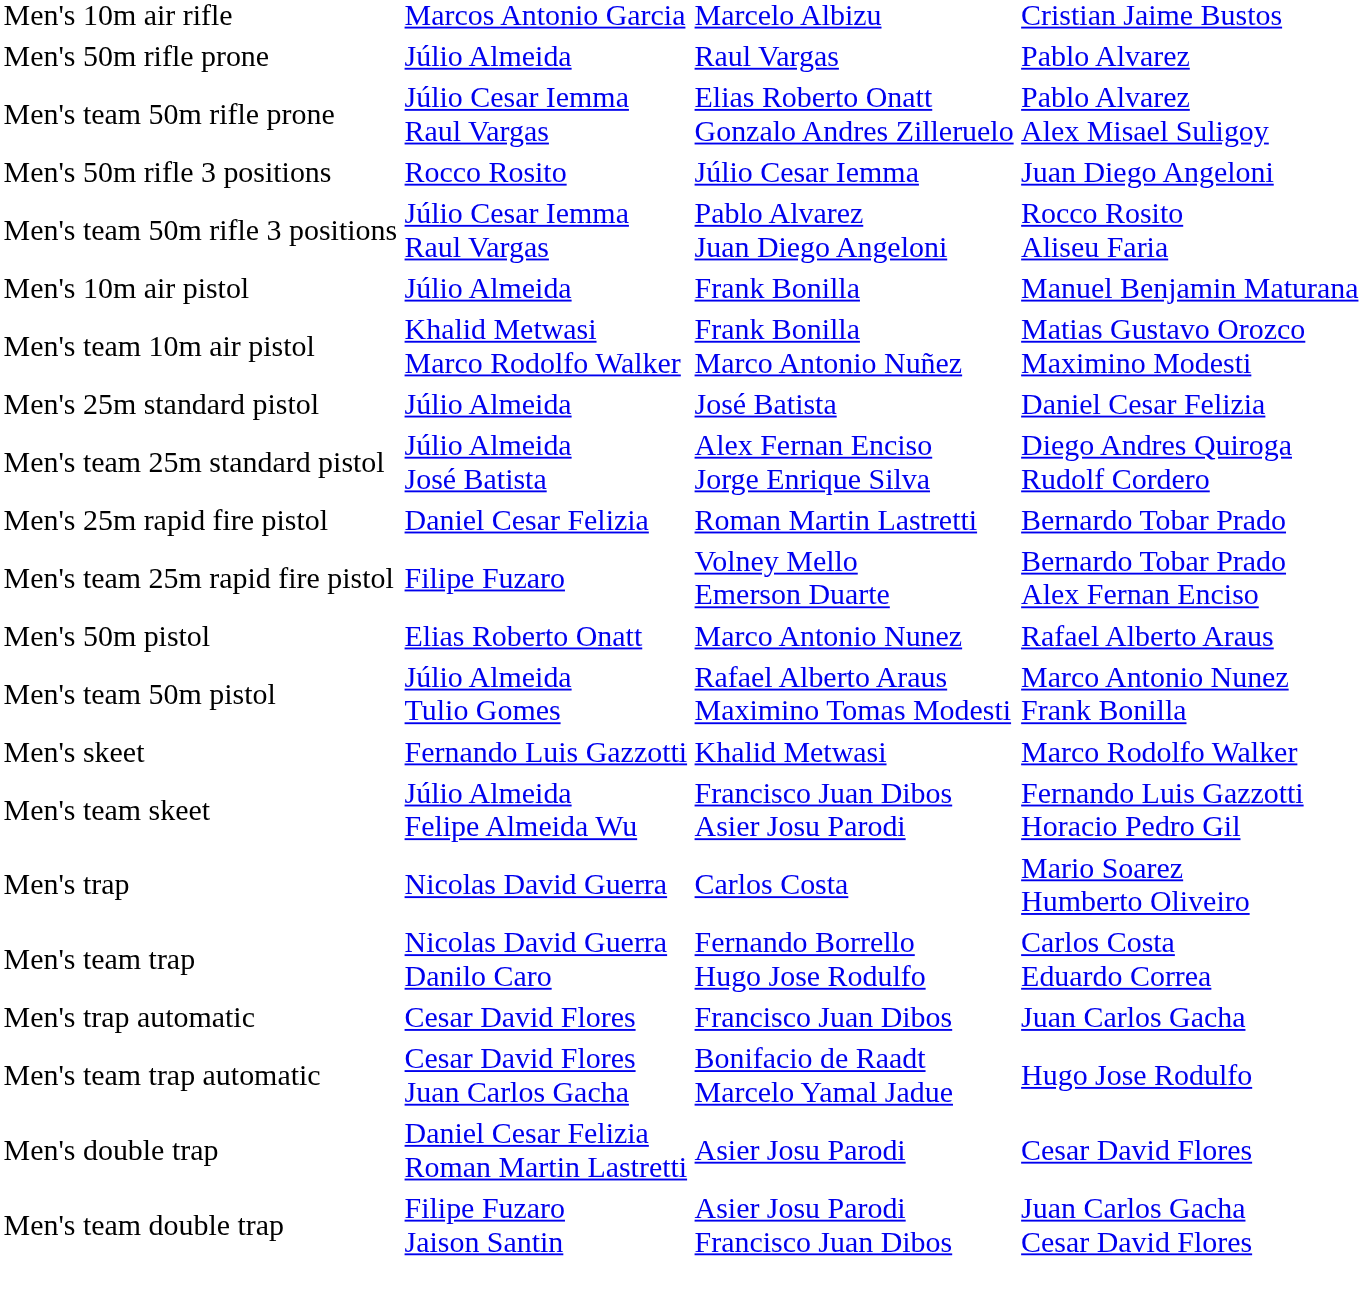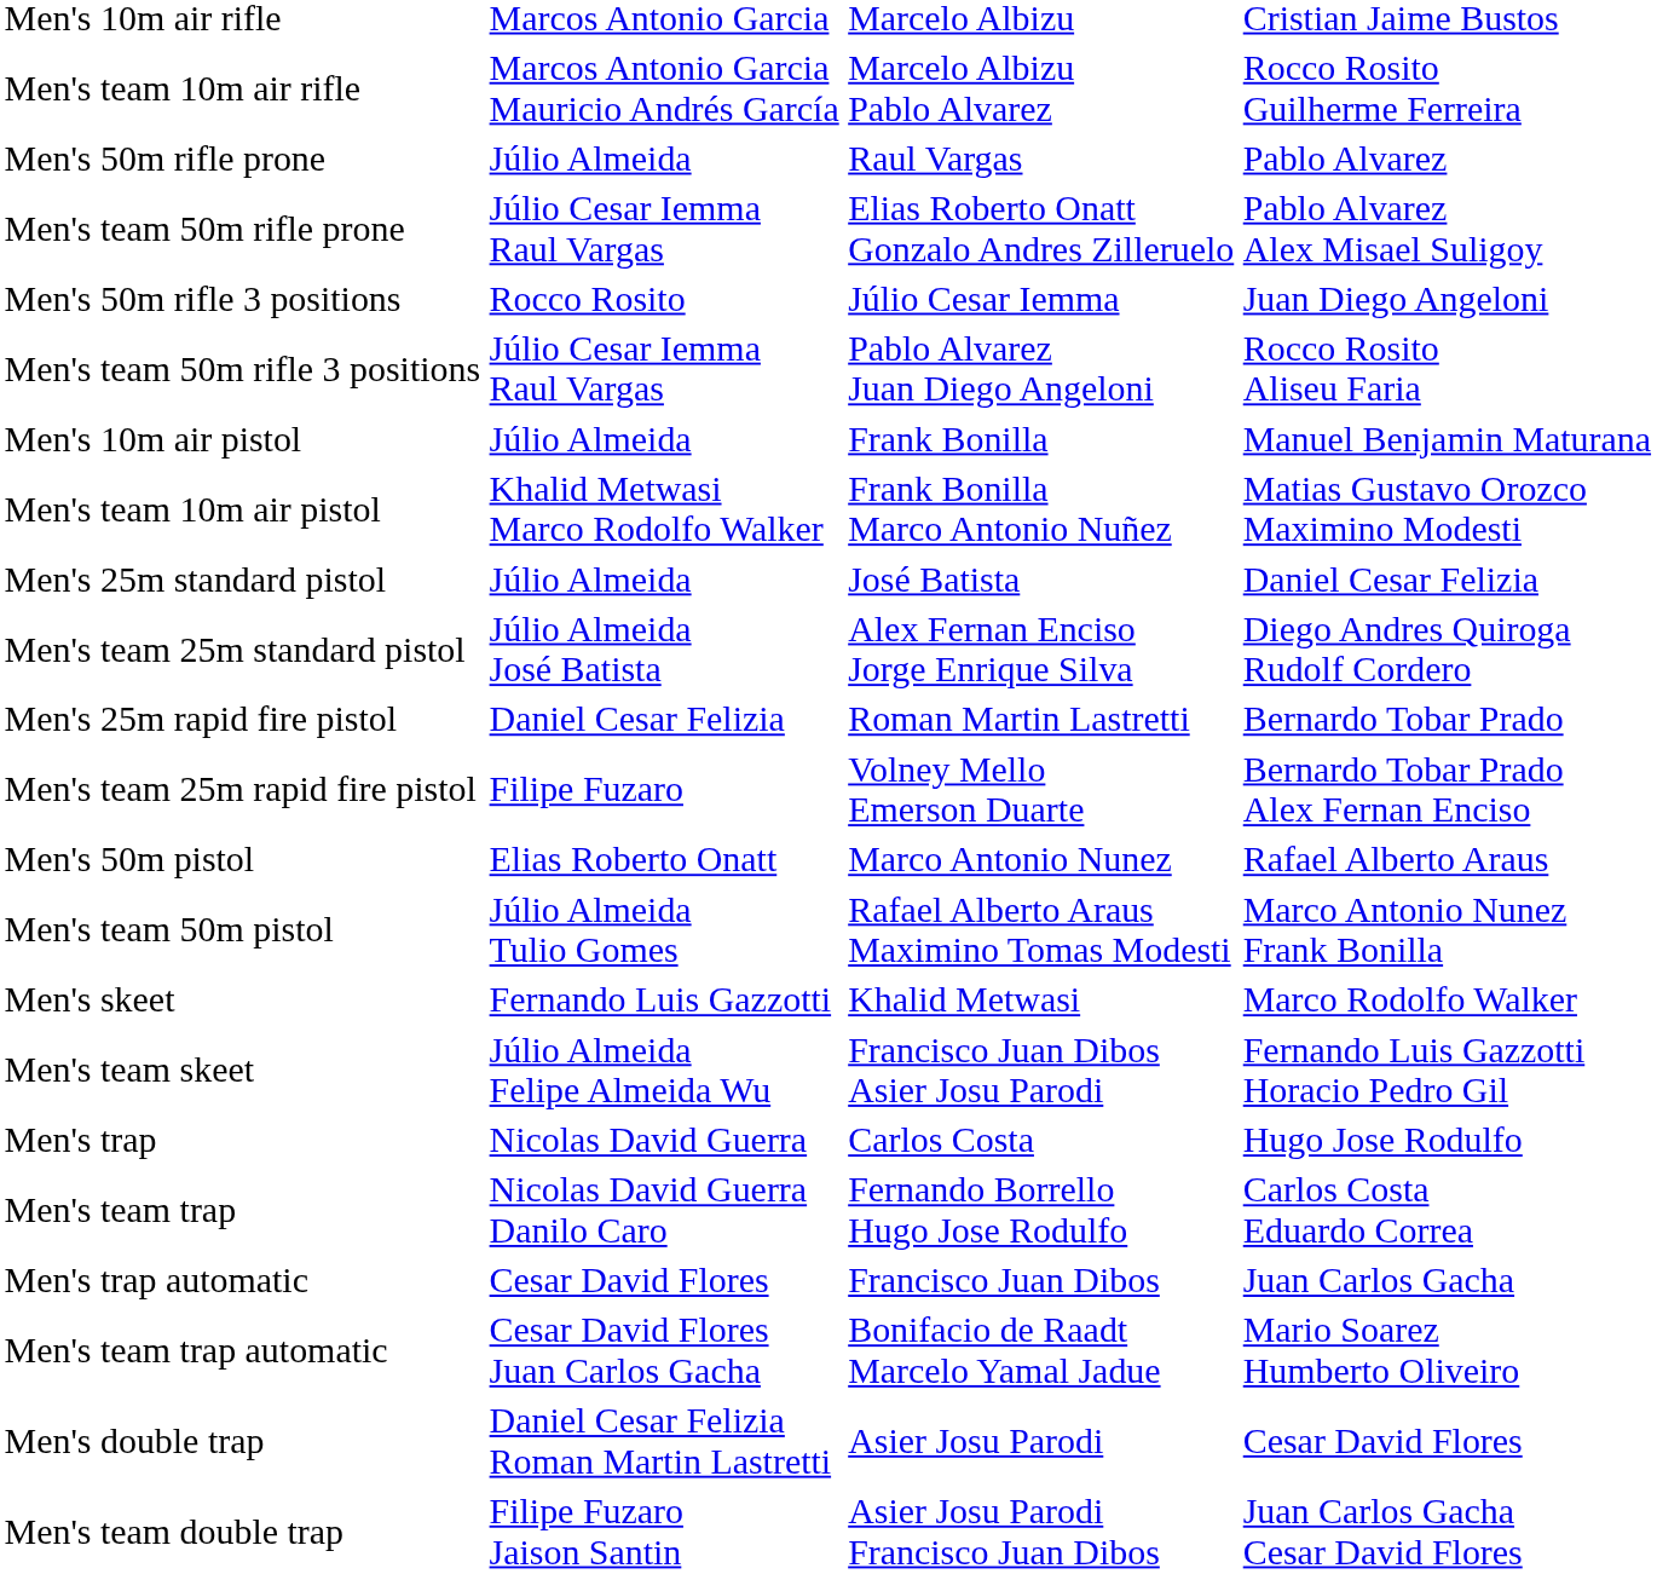+ row: Men's team 10m air rifle | Marcos Antonio Garcia Mauricio Andrés García | Marcelo Albizu Pablo Alvarez | Rocco Rosito Guilherme Ferreira
Men's trap | column 4: Mario Soarez Humberto Oliveiro -> Hugo Jose Rodulfo
Men's team trap automatic | column 4: Hugo Jose Rodulfo -> Mario Soarez Humberto Oliveiro
